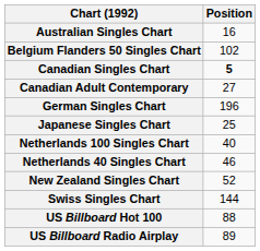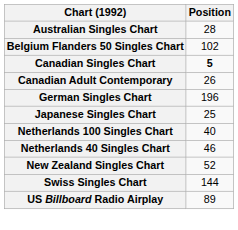Australian Singles Chart | Position: 16 -> 28
Canadian Adult Contemporary | Position: 27 -> 26
- row: US Billboard Hot 100 | 88
